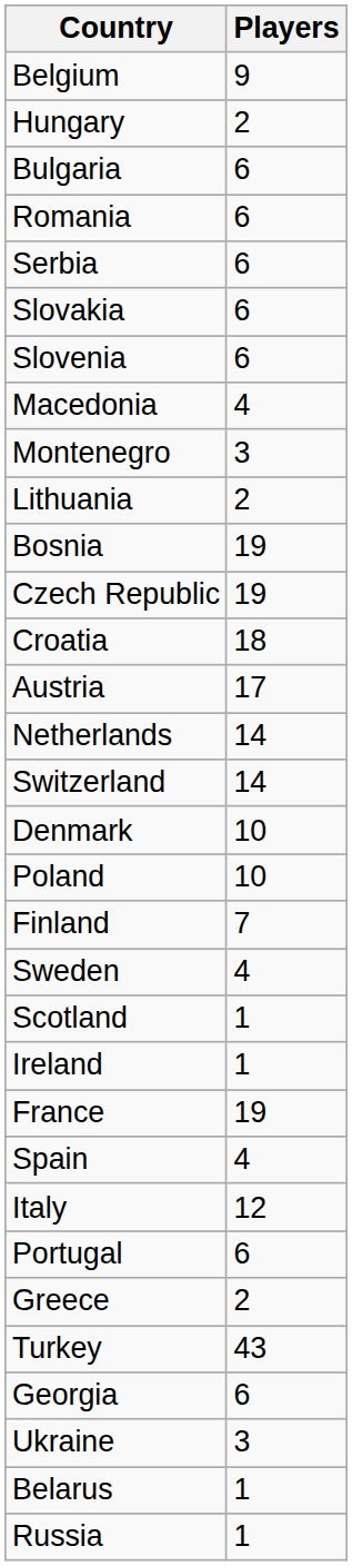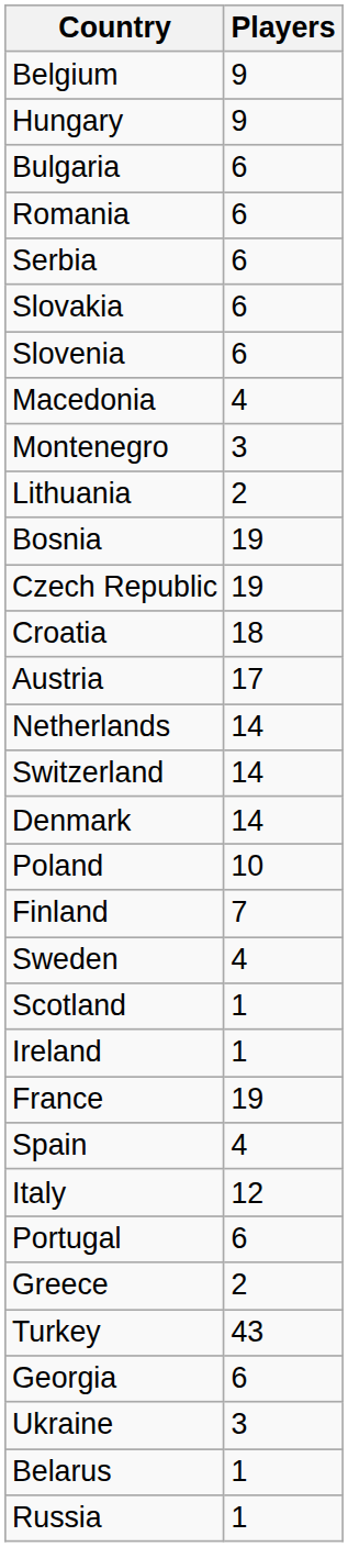Hungary | Players: 2 -> 9
Denmark | Players: 10 -> 14
